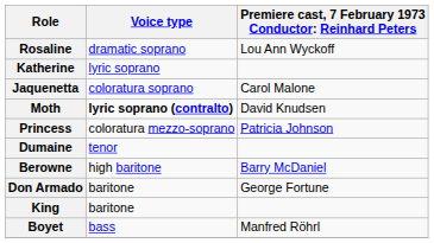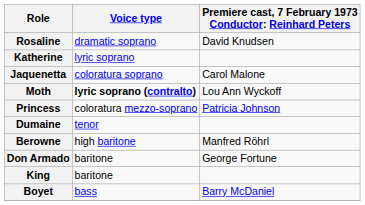Rosaline | column 3: Lou Ann Wyckoff -> David Knudsen
Moth | column 3: David Knudsen -> Lou Ann Wyckoff
Berowne | column 3: Barry McDaniel -> Manfred Röhrl
Boyet | column 3: Manfred Röhrl -> Barry McDaniel
